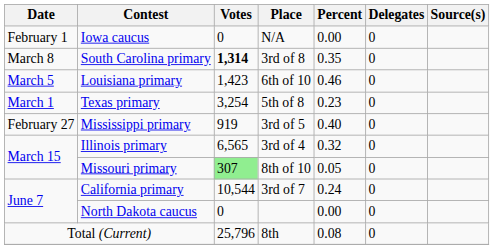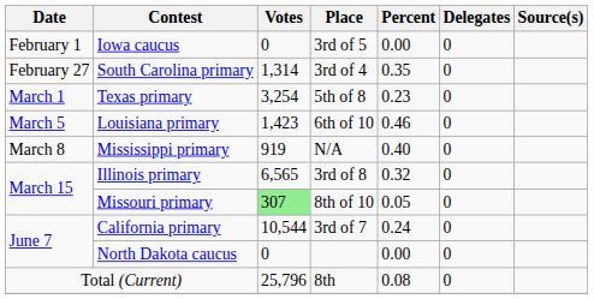Iowa caucus | Place: N/A -> 3rd of 5
South Carolina primary | Date: March 8 -> February 27
South Carolina primary | Votes: bold -> normal
South Carolina primary | Place: 3rd of 8 -> 3rd of 4
rows swapped: Texas primary <-> Louisiana primary
Mississippi primary | Date: February 27 -> March 8
Mississippi primary | Place: 3rd of 5 -> N/A
Illinois primary | Place: 3rd of 4 -> 3rd of 8
